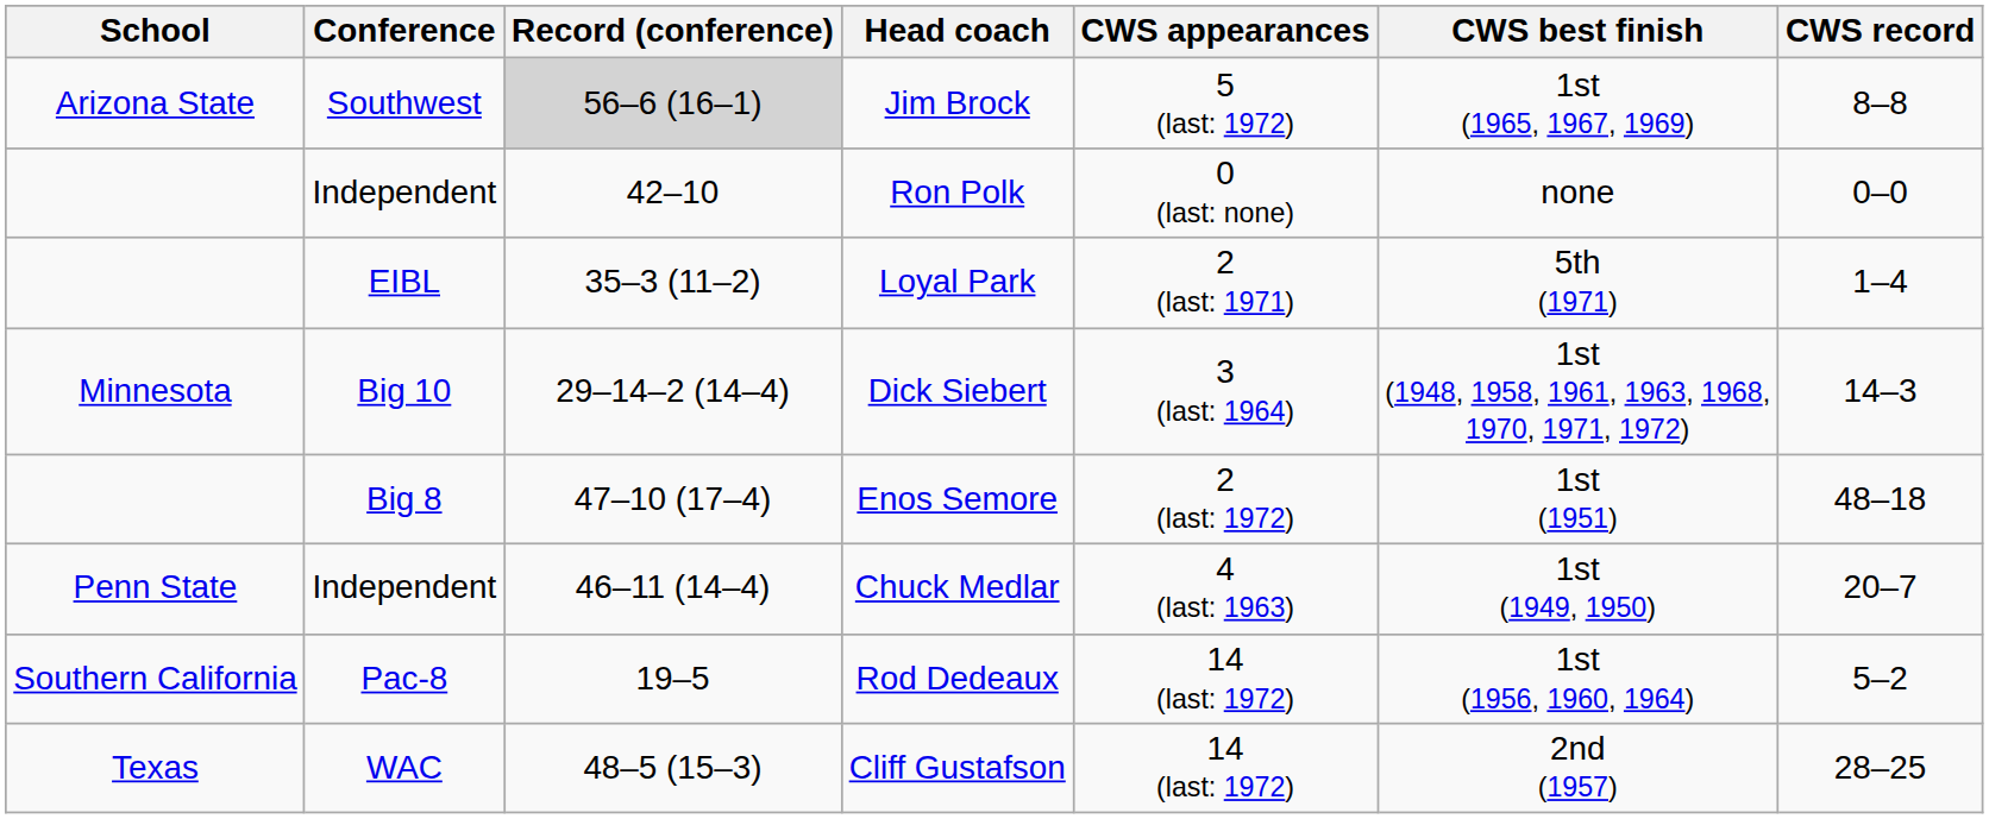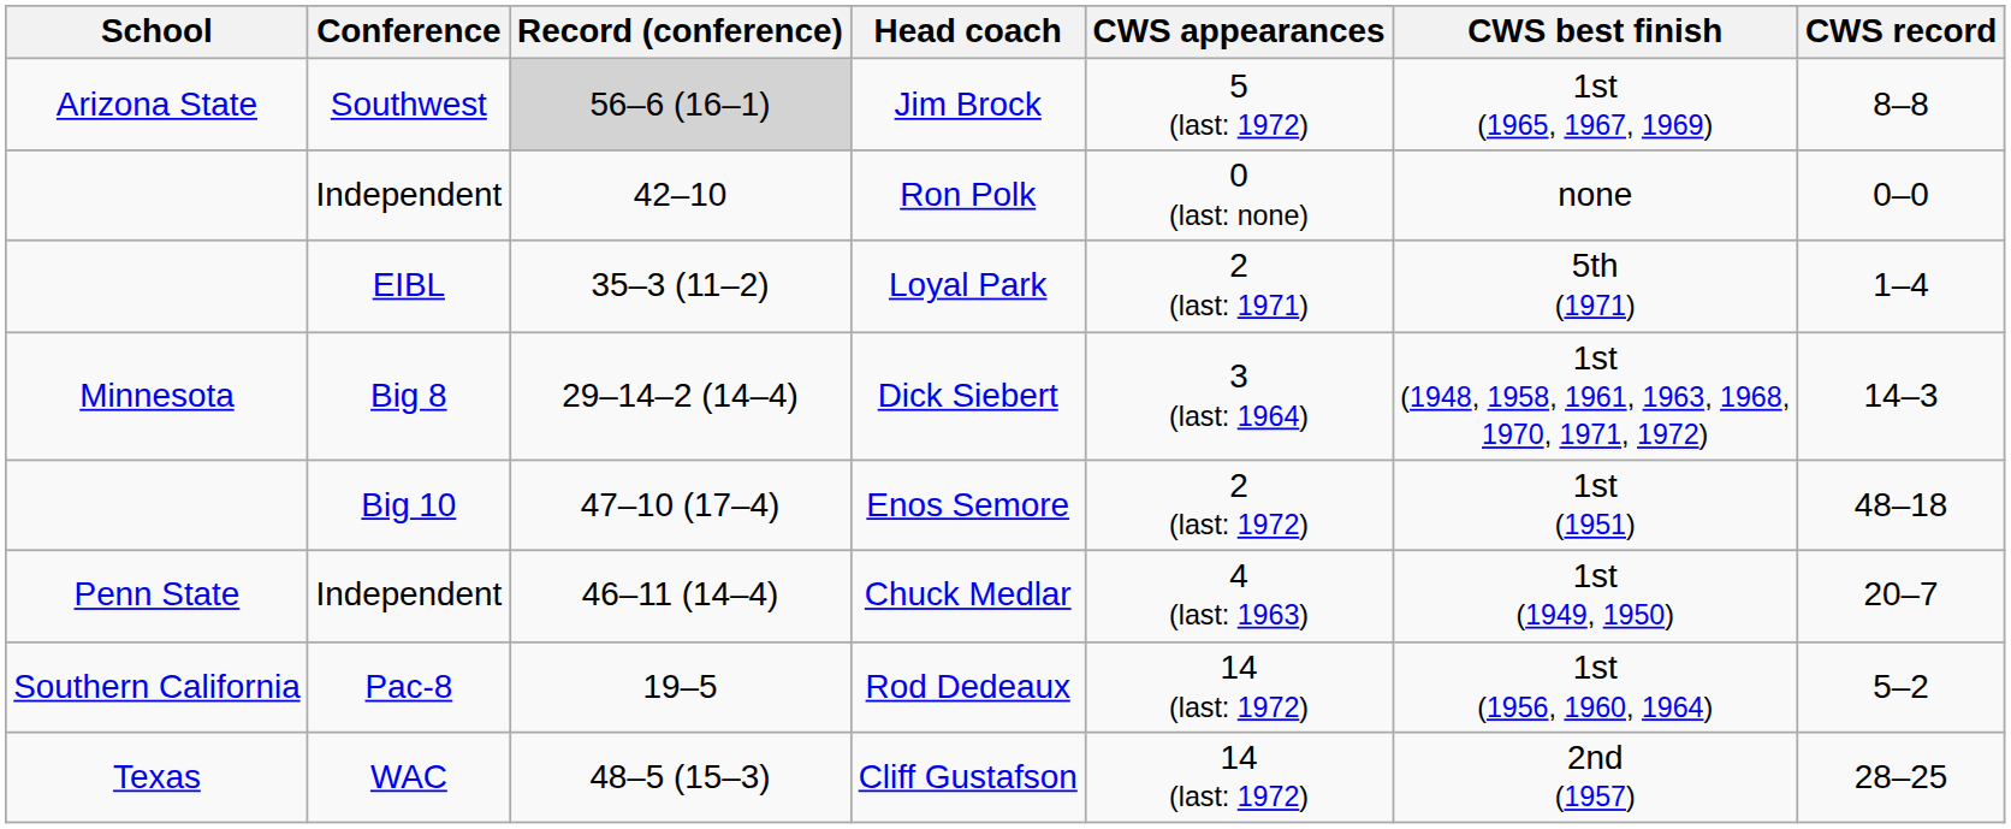Dick Siebert | Conference: Big 10 -> Big 8
Enos Semore | Conference: Big 8 -> Big 10
